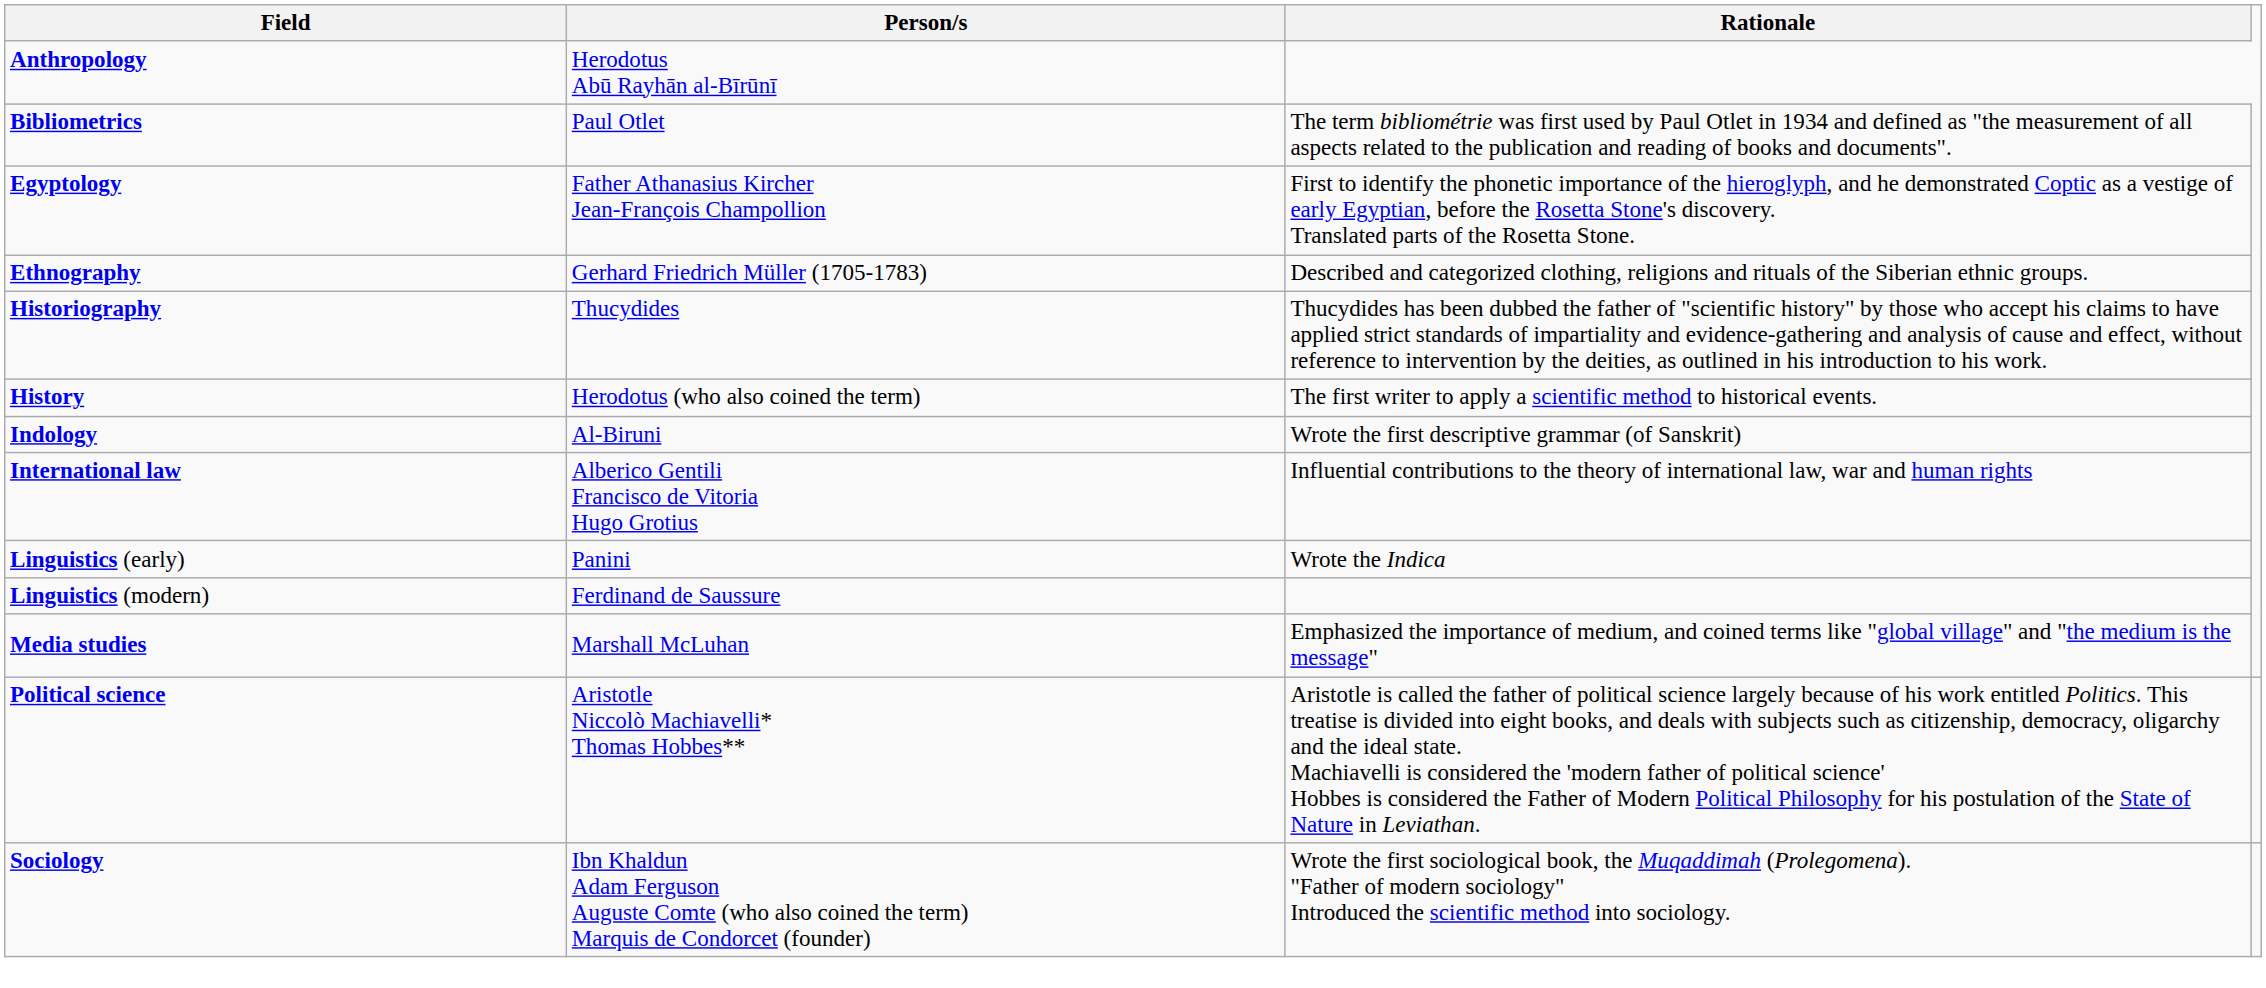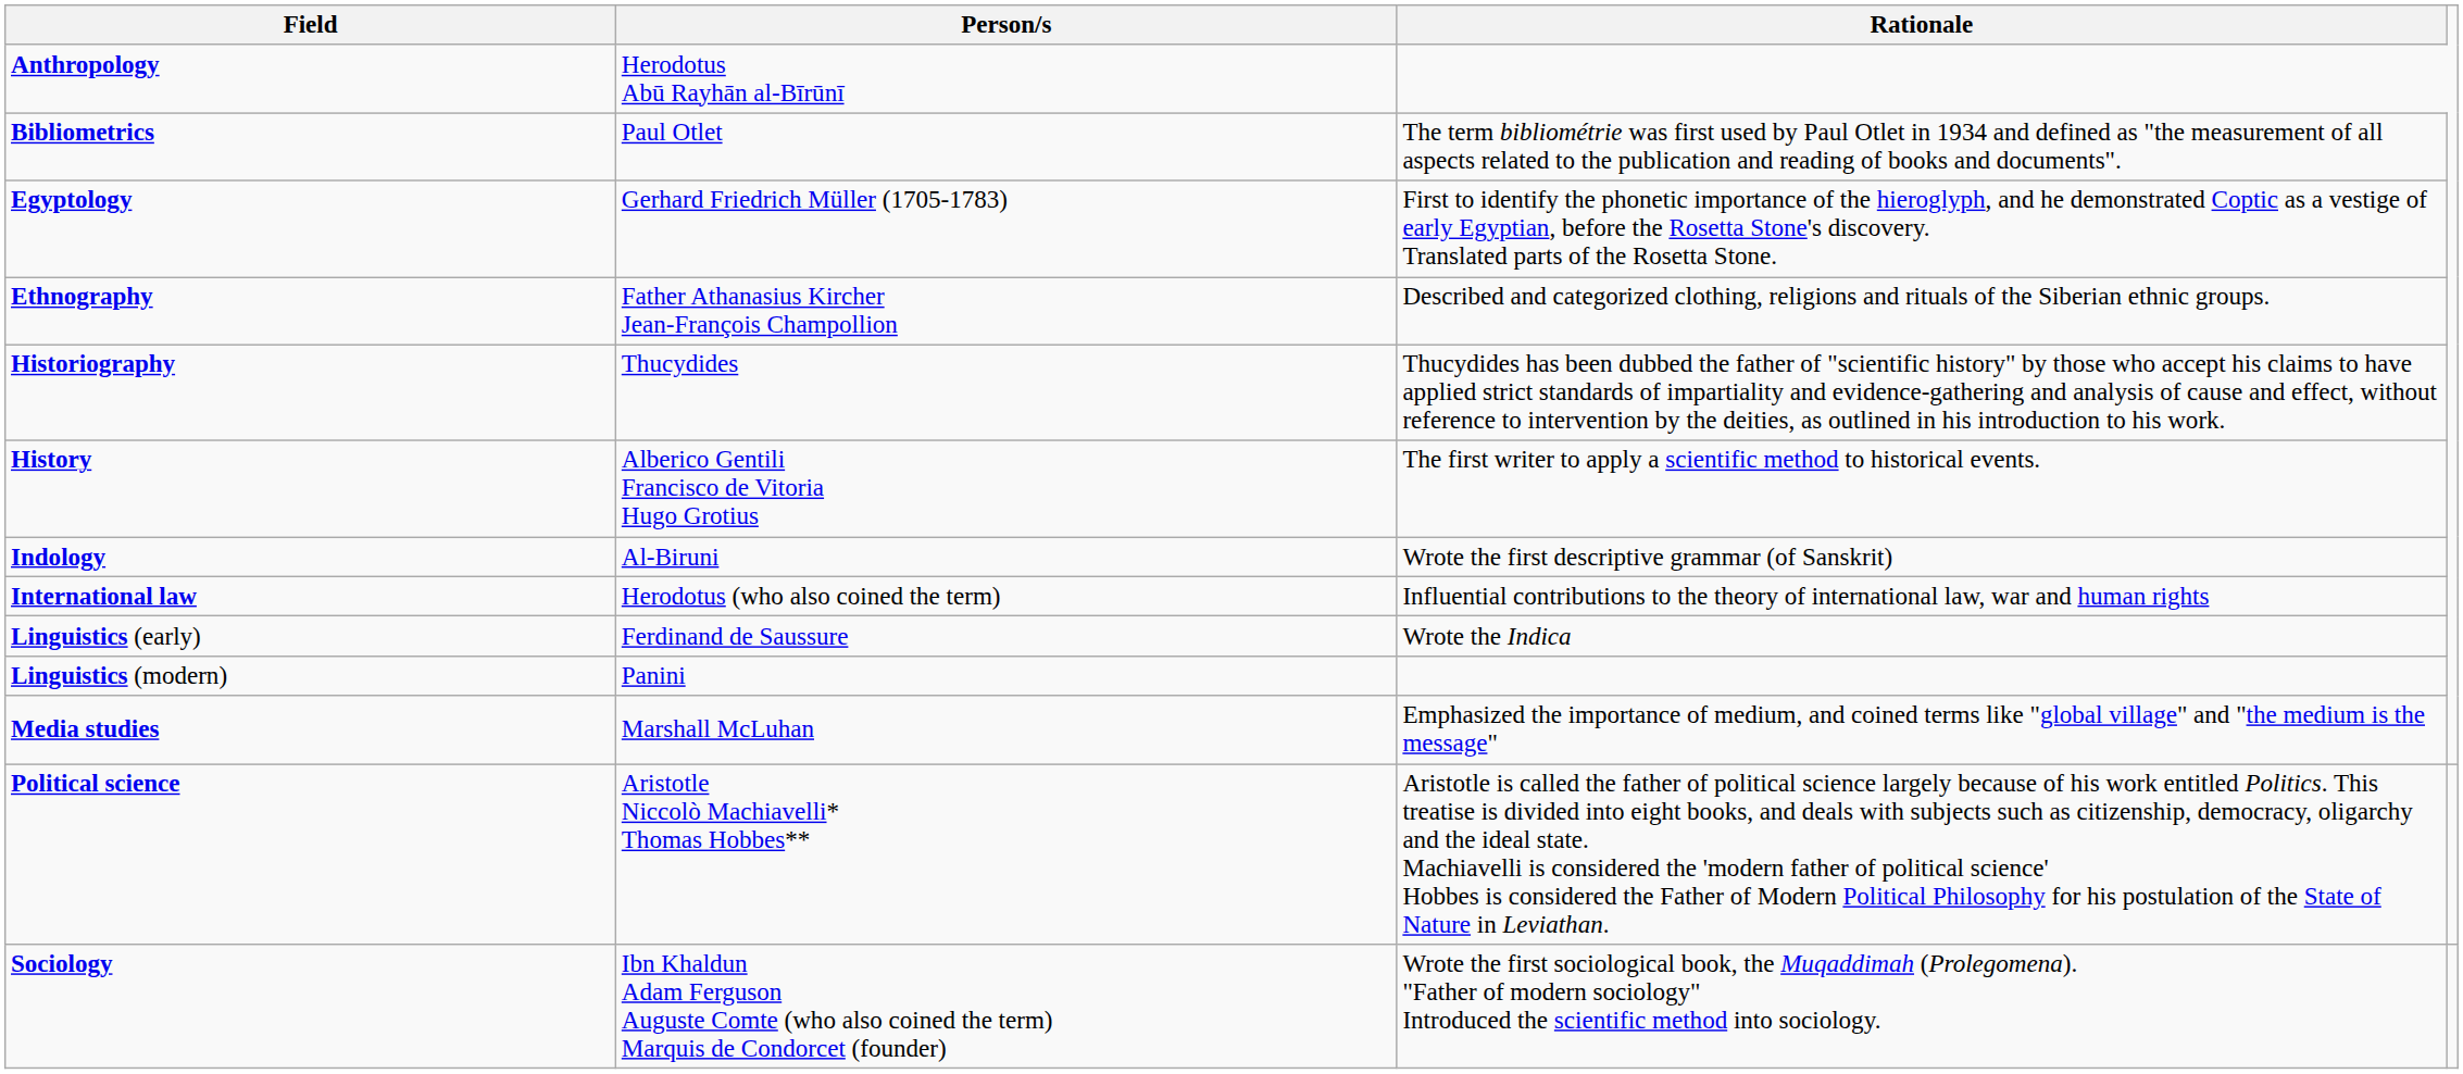Egyptology | Person/s: Father Athanasius Kircher Jean-François Champollion -> Gerhard Friedrich Müller (1705-1783)
Ethnography | Person/s: Gerhard Friedrich Müller (1705-1783) -> Father Athanasius Kircher Jean-François Champollion
History | Person/s: Herodotus (who also coined the term) -> Alberico Gentili Francisco de Vitoria Hugo Grotius
International law | Person/s: Alberico Gentili Francisco de Vitoria Hugo Grotius -> Herodotus (who also coined the term)
Linguistics (early) | Person/s: Panini -> Ferdinand de Saussure
Linguistics (modern) | Person/s: Ferdinand de Saussure -> Panini
